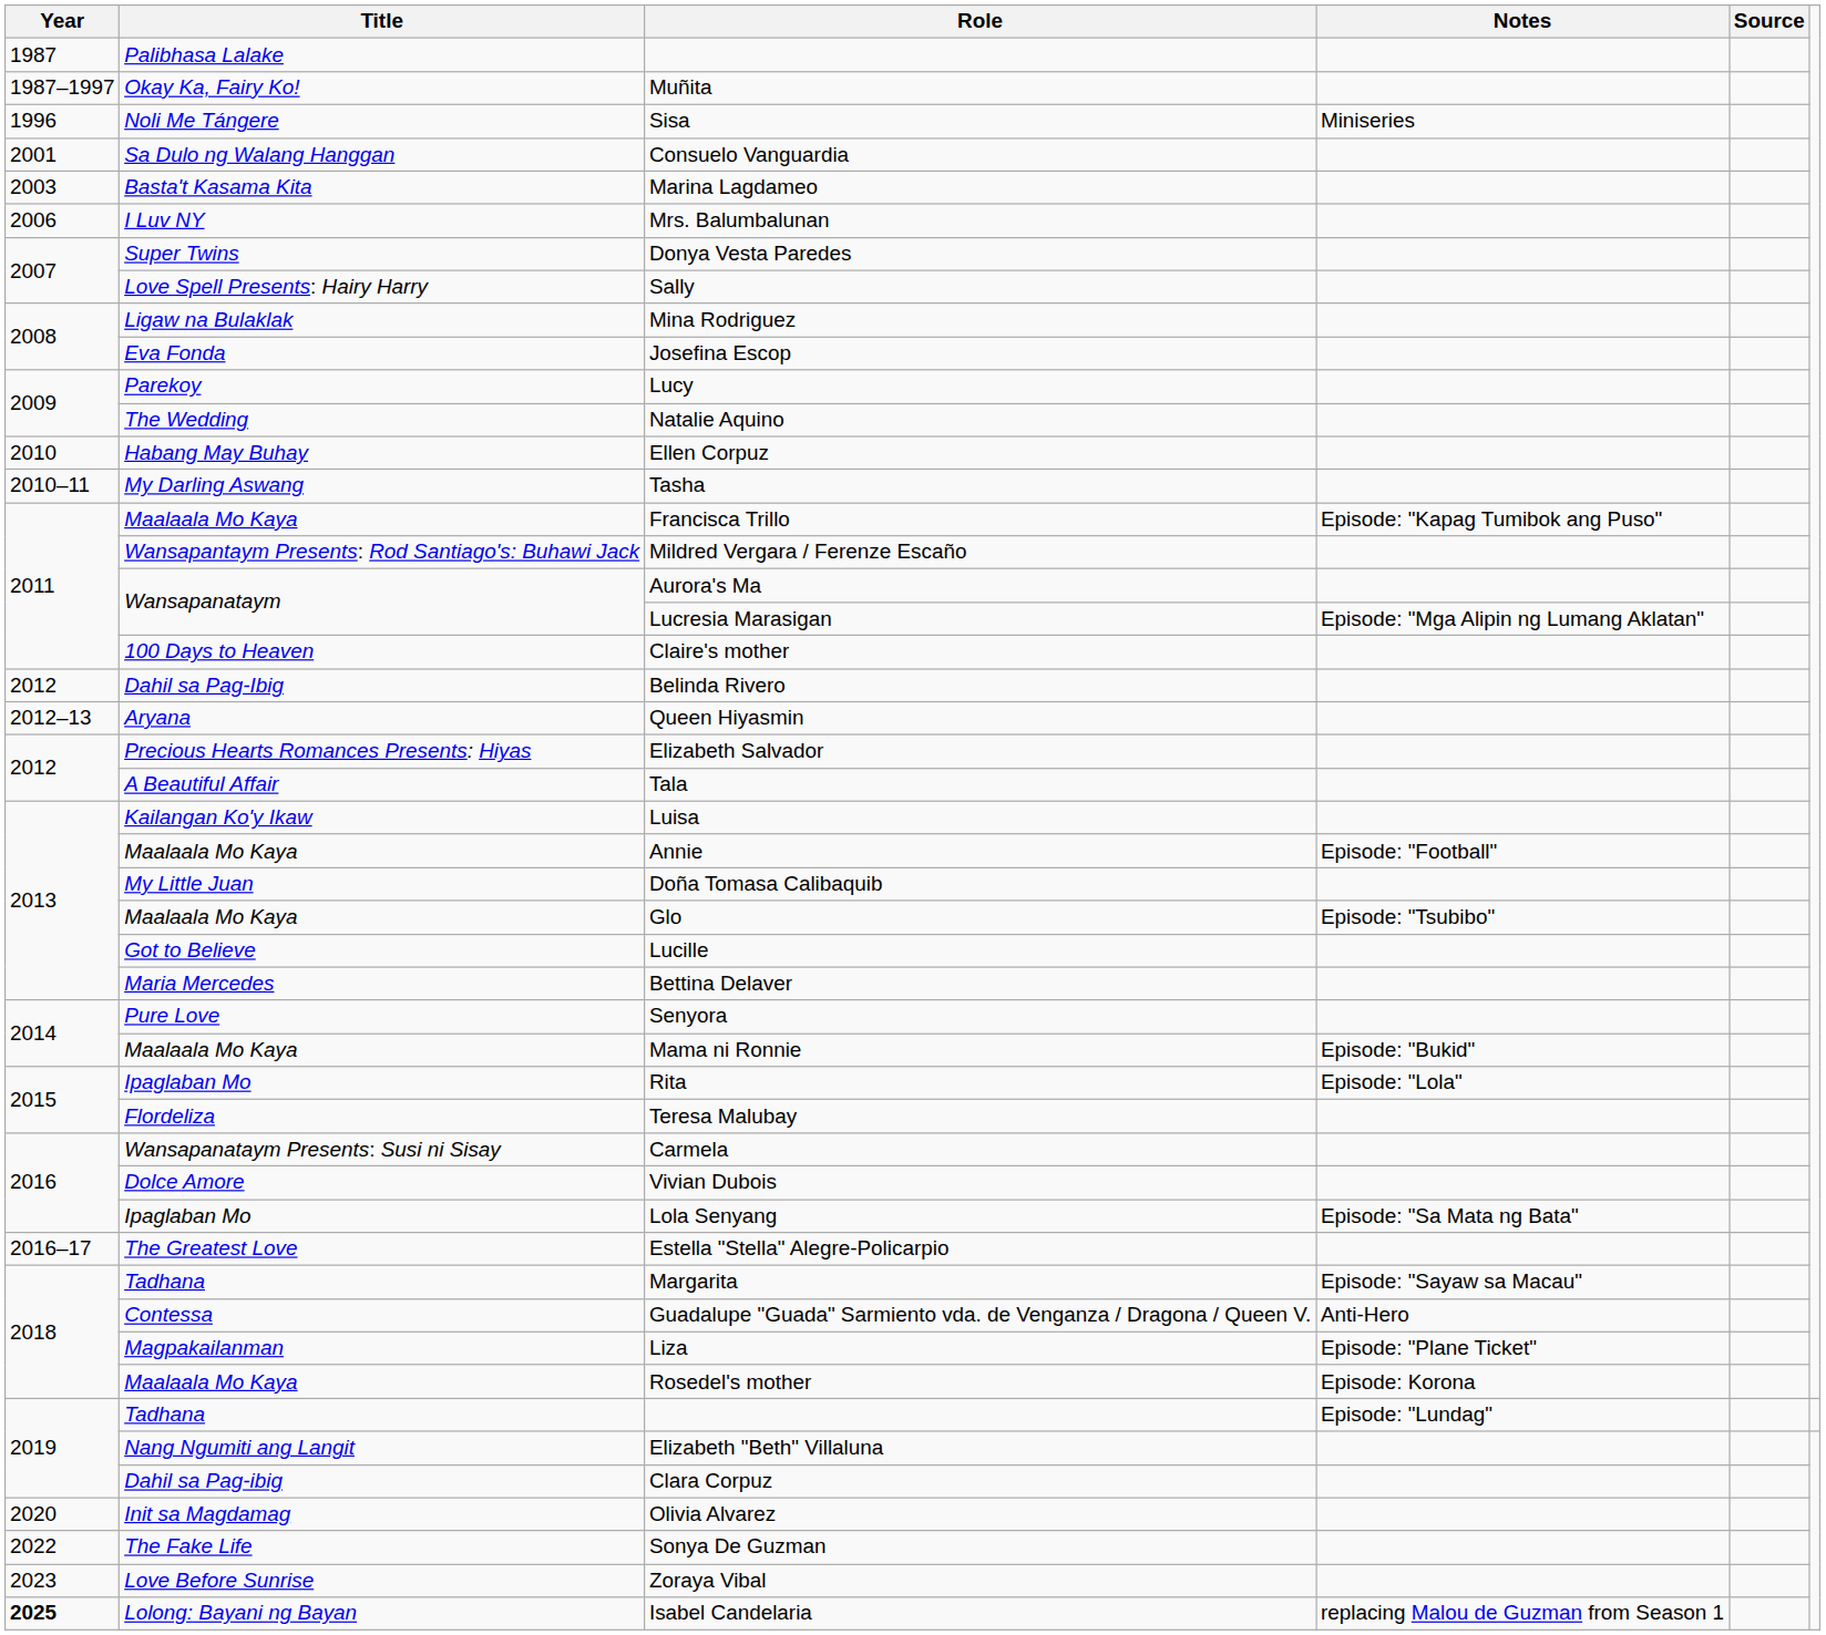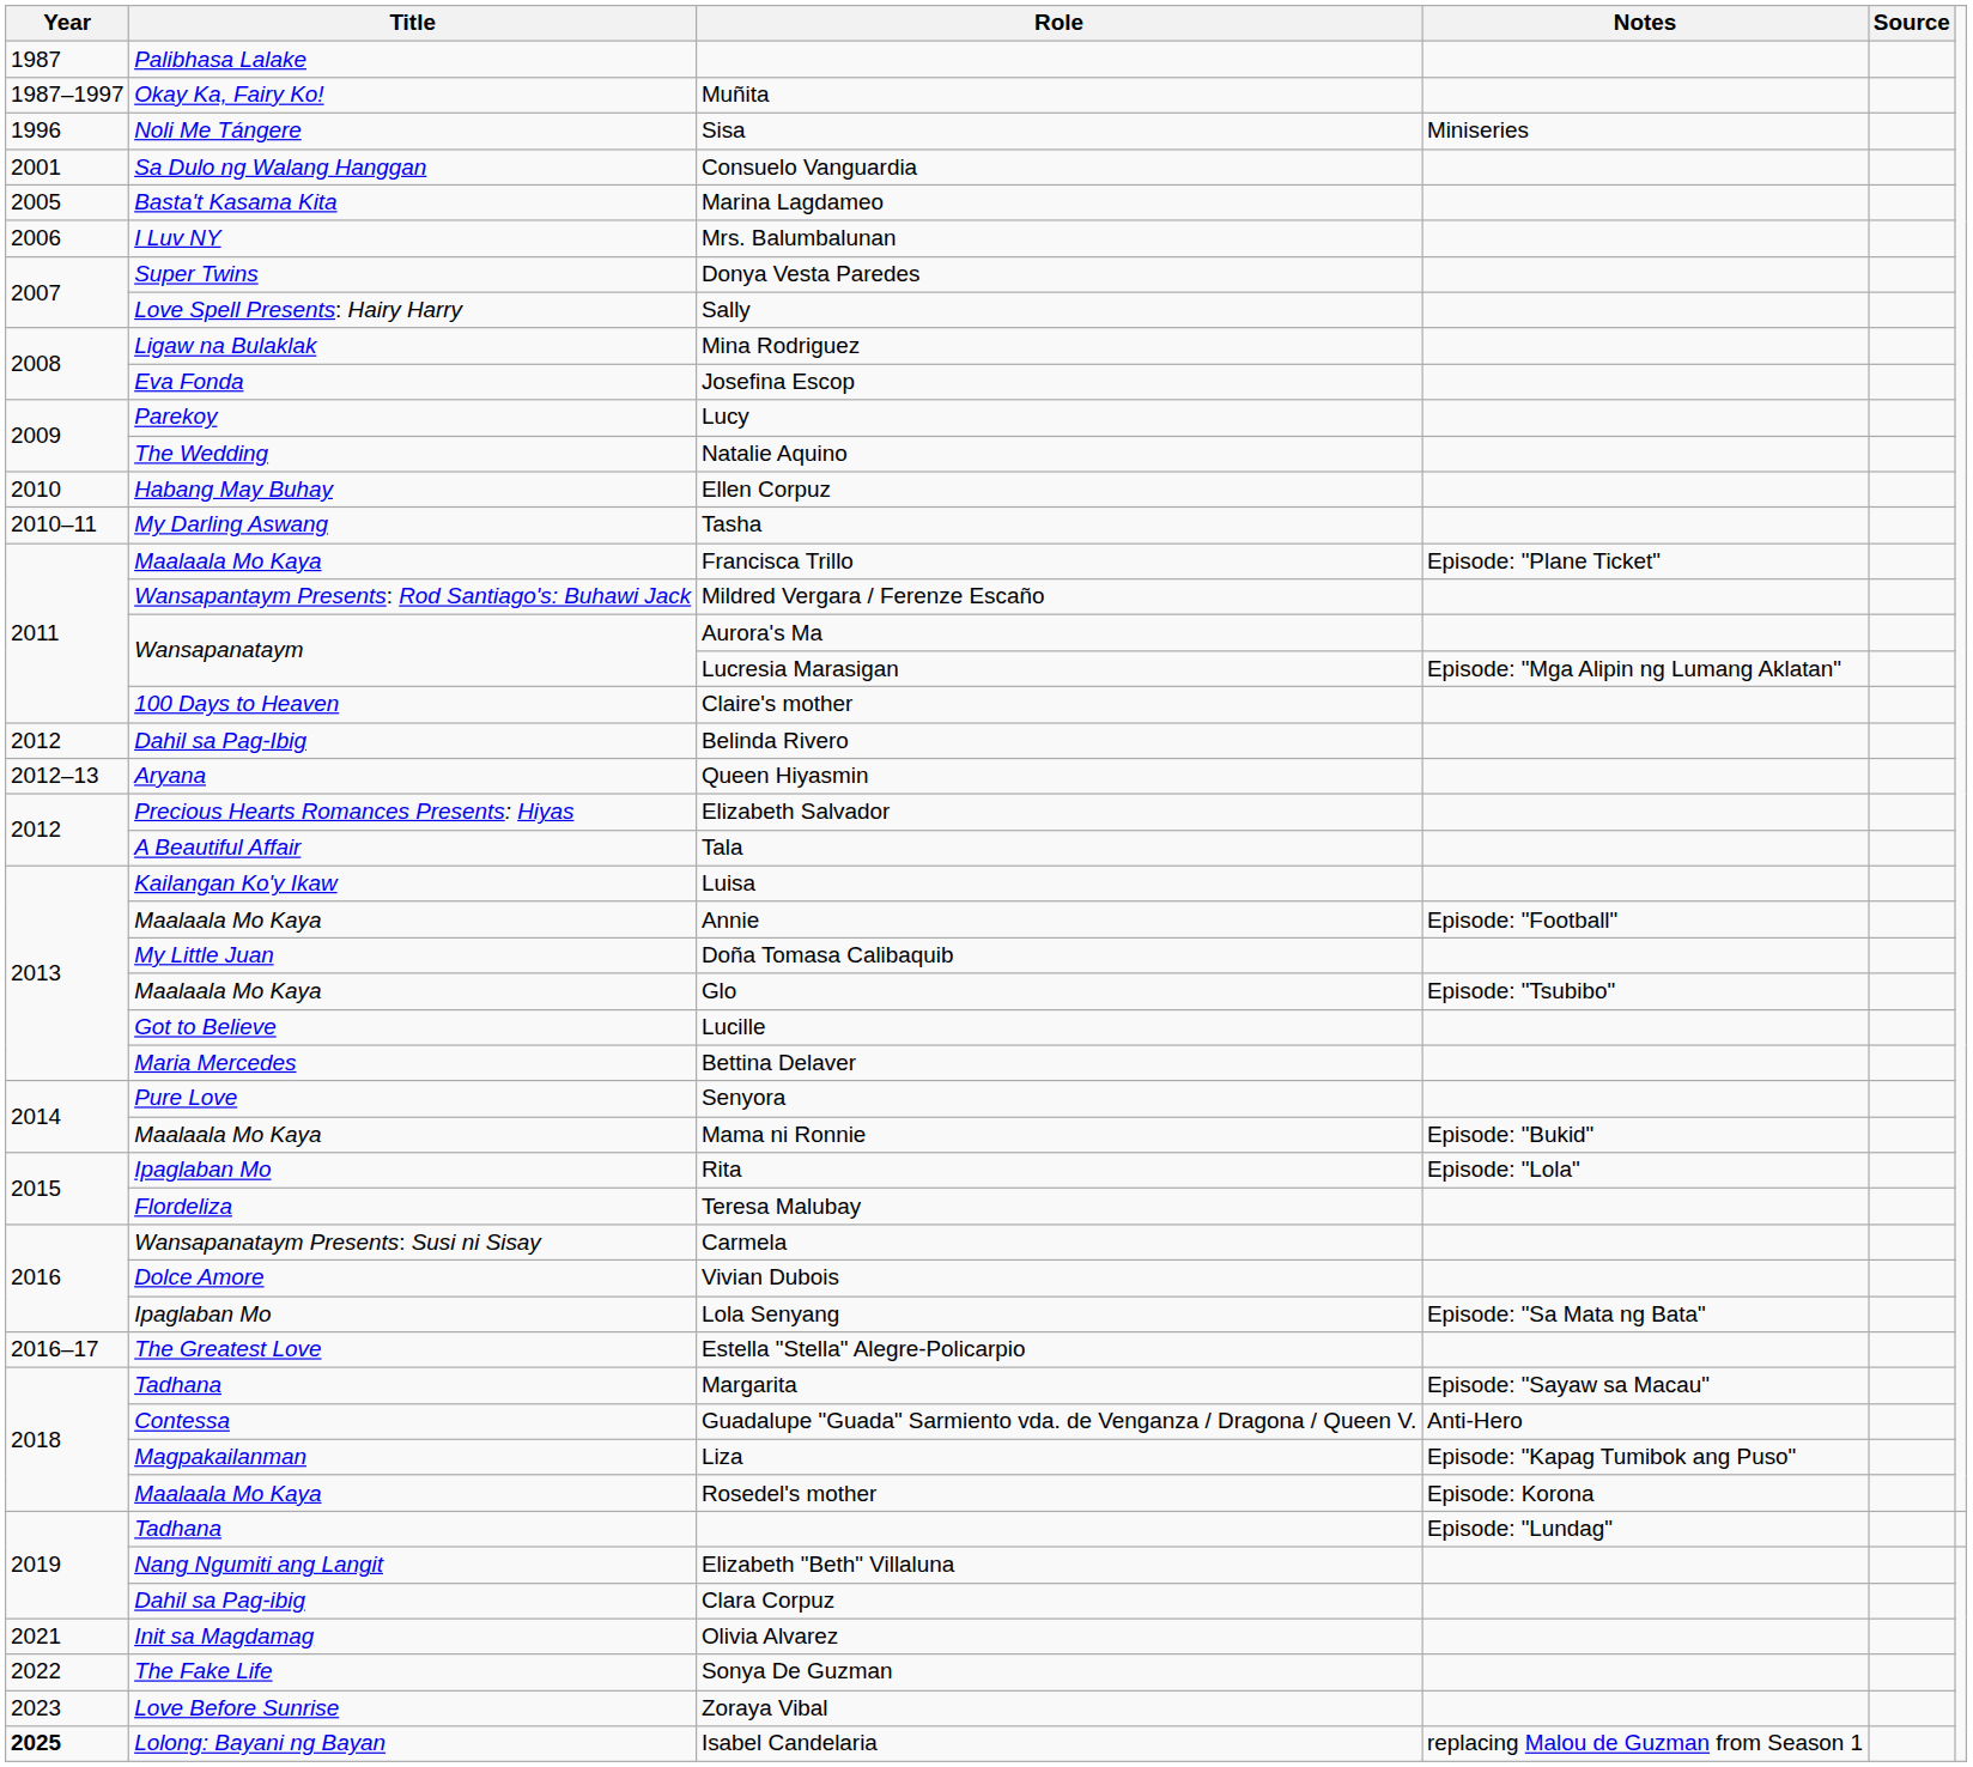Marina Lagdameo | Year: 2003 -> 2005
Francisca Trillo | Notes: Episode: "Kapag Tumibok ang Puso" -> Episode: "Plane Ticket"
Liza | Notes: Episode: "Plane Ticket" -> Episode: "Kapag Tumibok ang Puso"
Olivia Alvarez | Year: 2020 -> 2021
